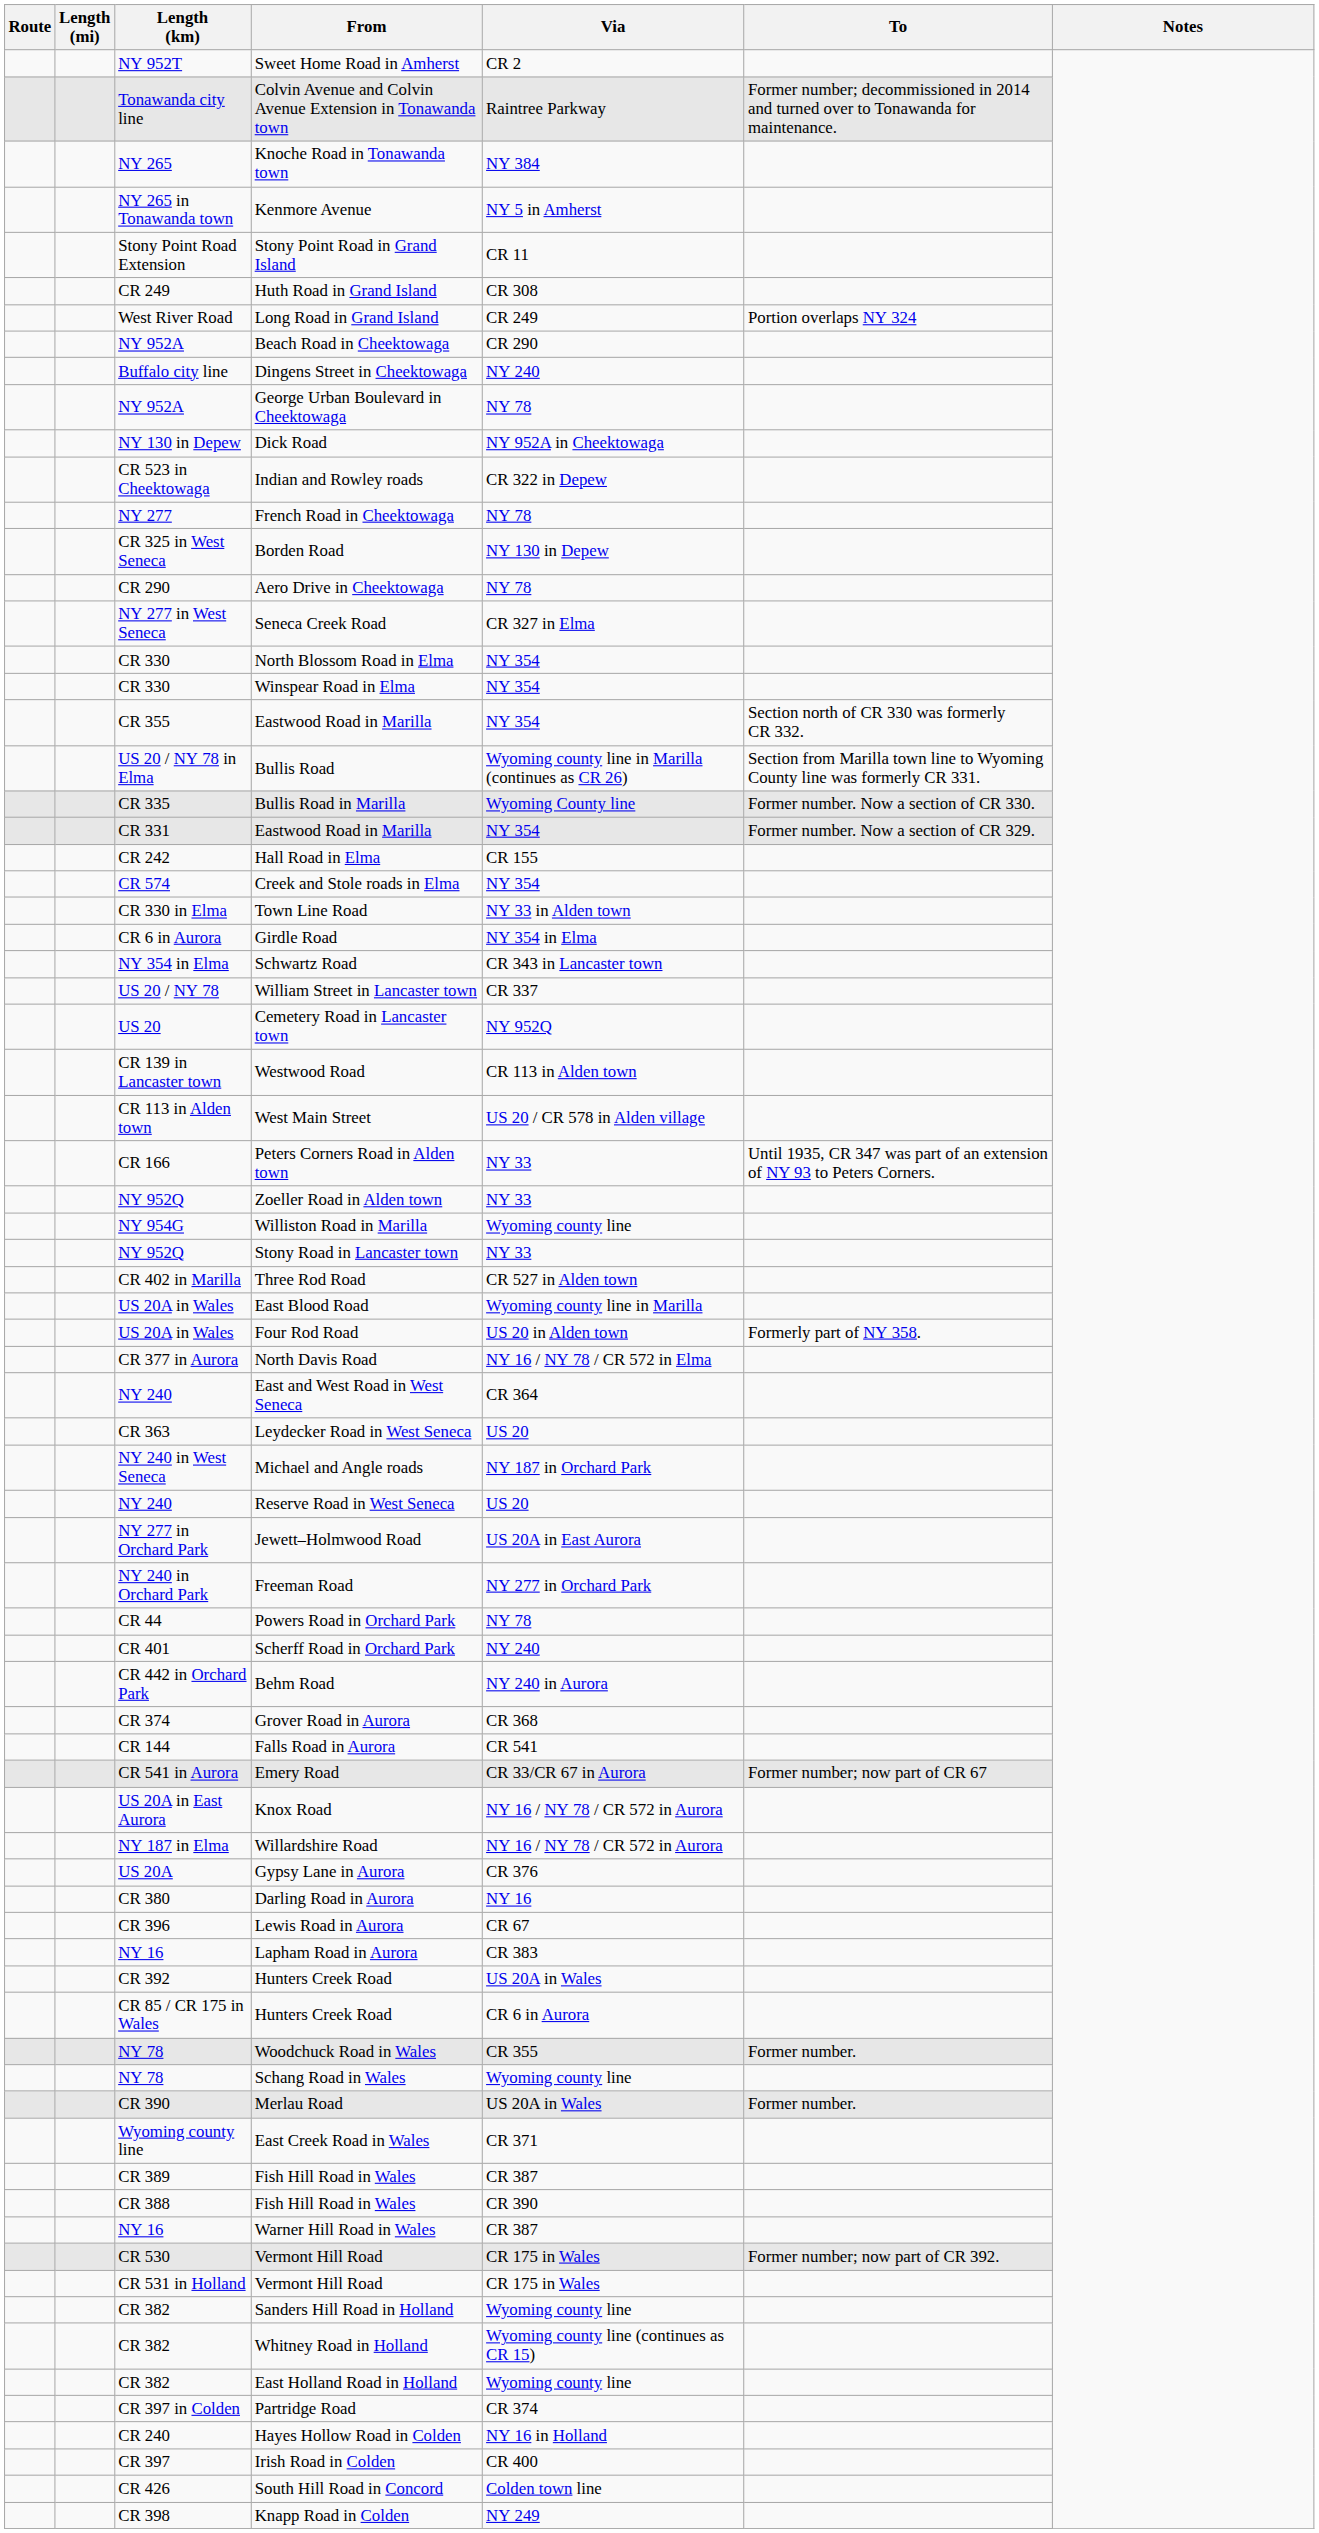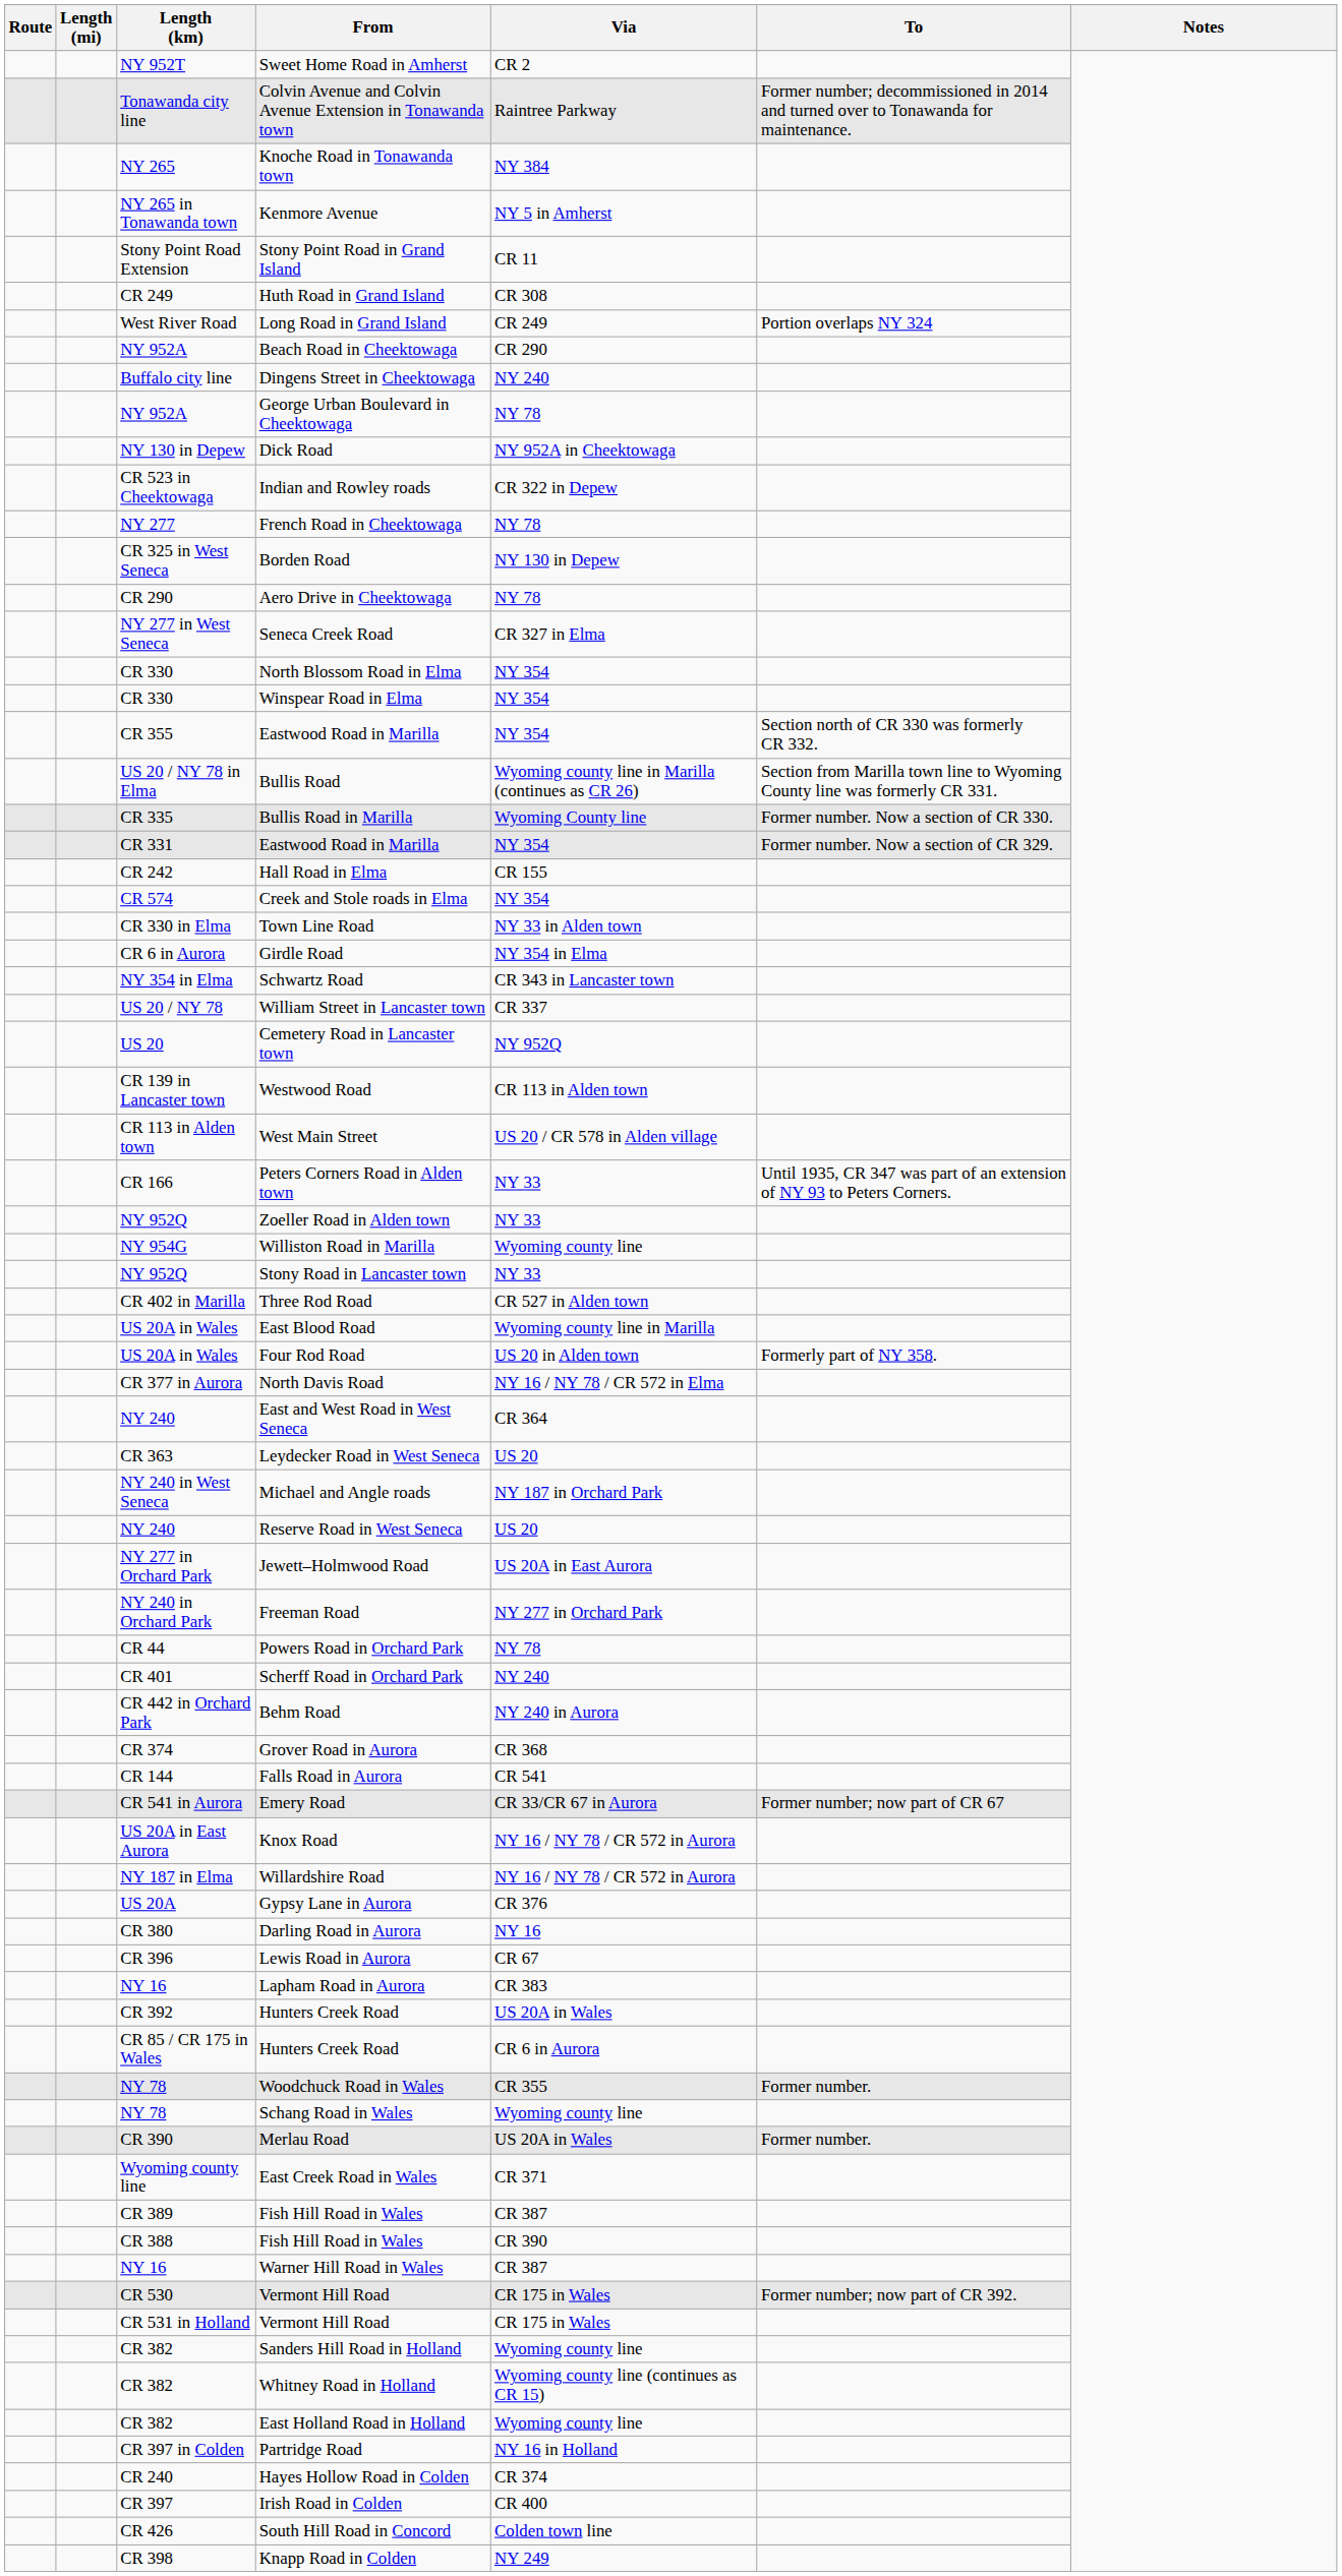Partridge Road | Via: CR 374 -> NY 16 in Holland
Hayes Hollow Road in Colden | Via: NY 16 in Holland -> CR 374
